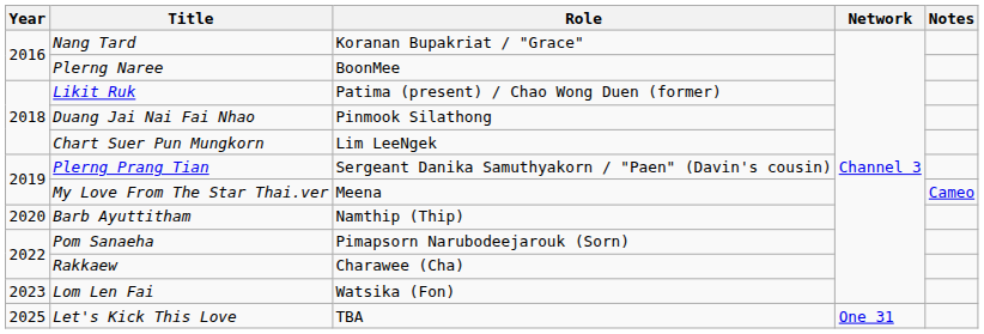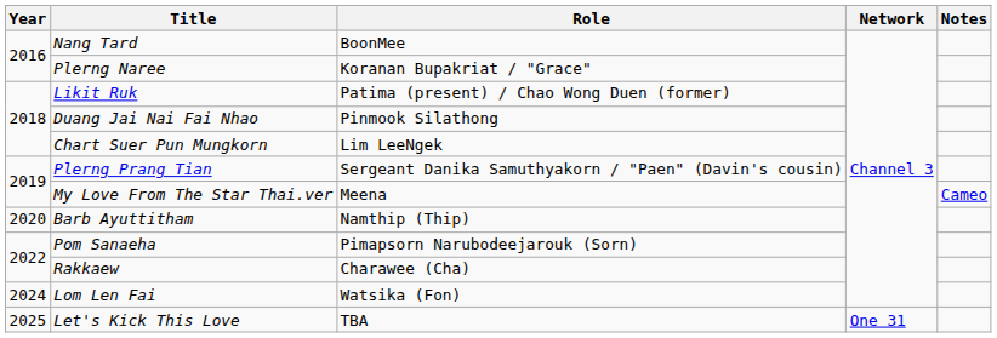Nang Tard | Role: Koranan Bupakriat / "Grace" -> BoonMee
Plerng Naree | Role: BoonMee -> Koranan Bupakriat / "Grace"
Lom Len Fai | Year: 2023 -> 2024
